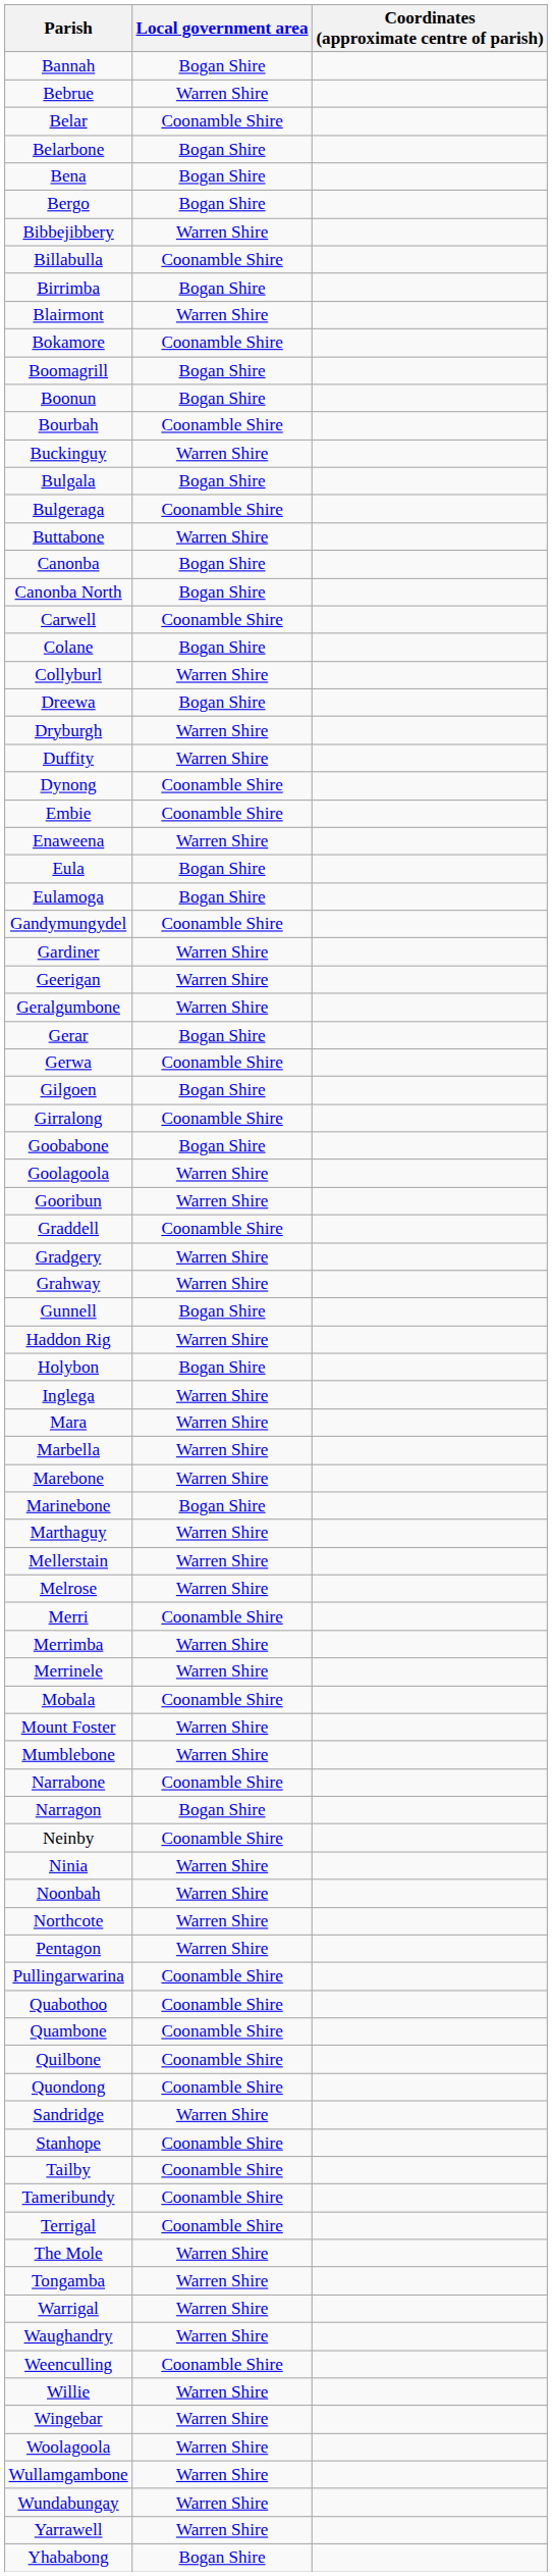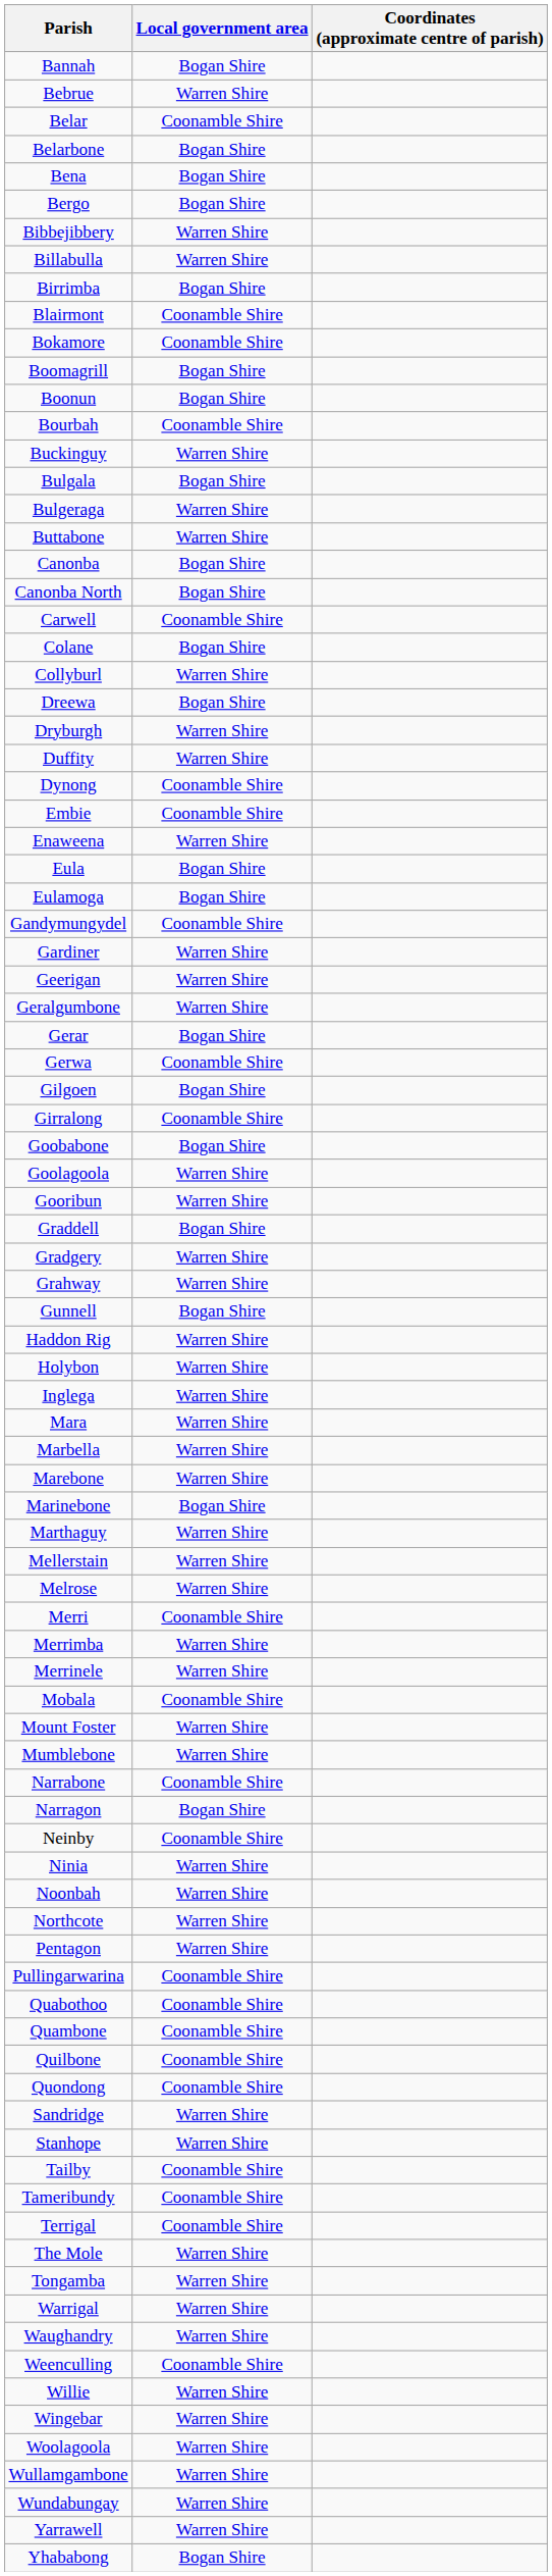Billabulla | Local government area: Coonamble Shire -> Warren Shire
Blairmont | Local government area: Warren Shire -> Coonamble Shire
Bulgeraga | Local government area: Coonamble Shire -> Warren Shire
Graddell | Local government area: Coonamble Shire -> Bogan Shire
Holybon | Local government area: Bogan Shire -> Warren Shire
Stanhope | Local government area: Coonamble Shire -> Warren Shire
